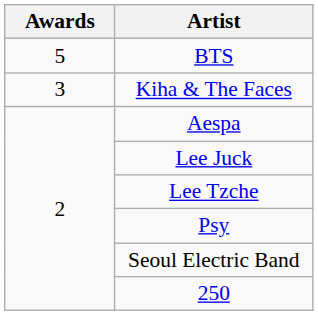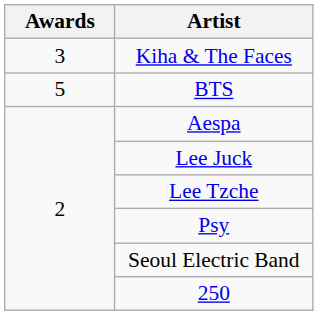rows swapped: BTS <-> Kiha & The Faces
